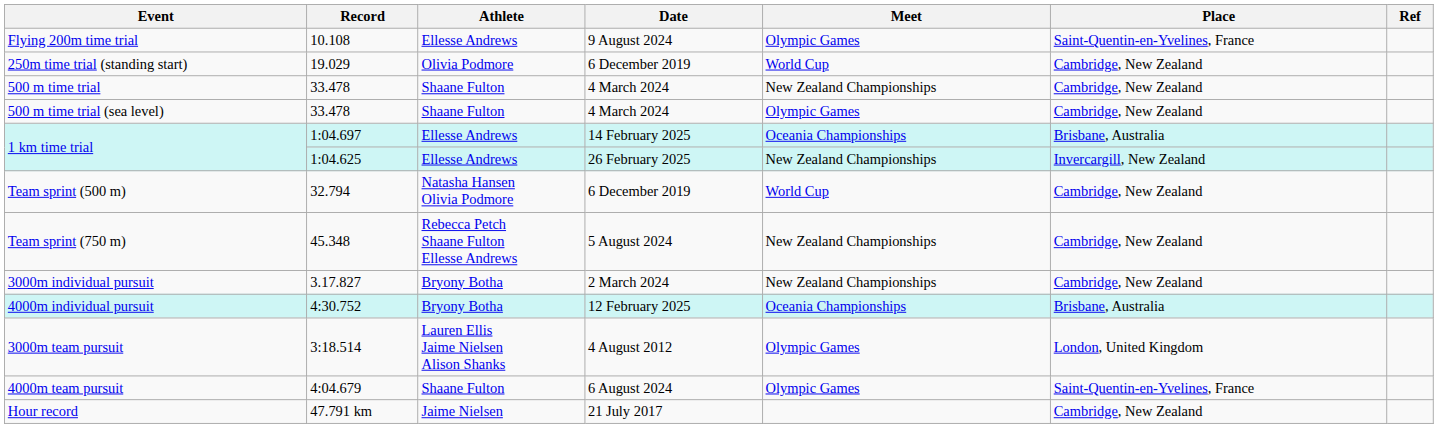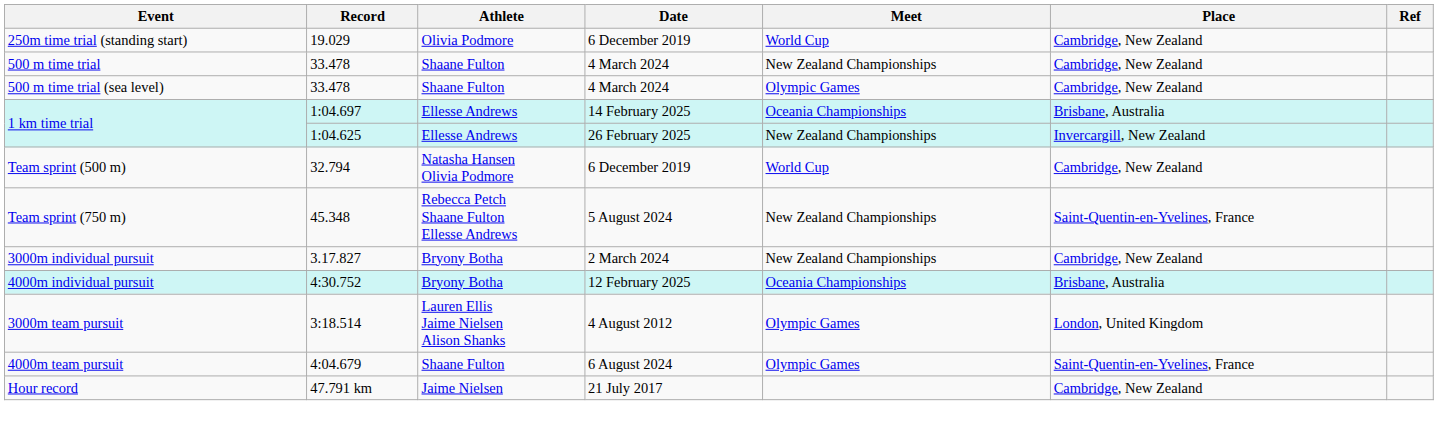- row: Flying 200m time trial | 10.108 | Ellesse Andrews | 9 August 2024 | Olympic Games | Saint-Quentin-en-Yvelines, France
Team sprint (750 m) | Place: Cambridge, New Zealand -> Saint-Quentin-en-Yvelines, France
